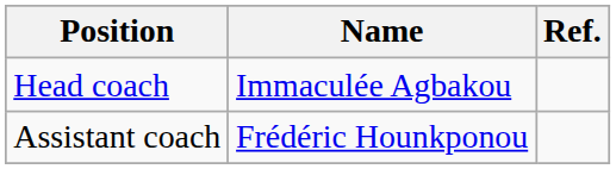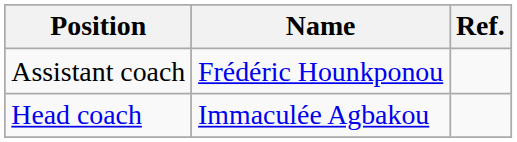rows swapped: Head coach <-> Assistant coach
